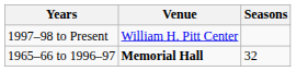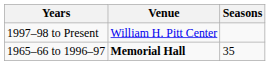1965–66 to 1996–97 | Seasons: 32 -> 35
